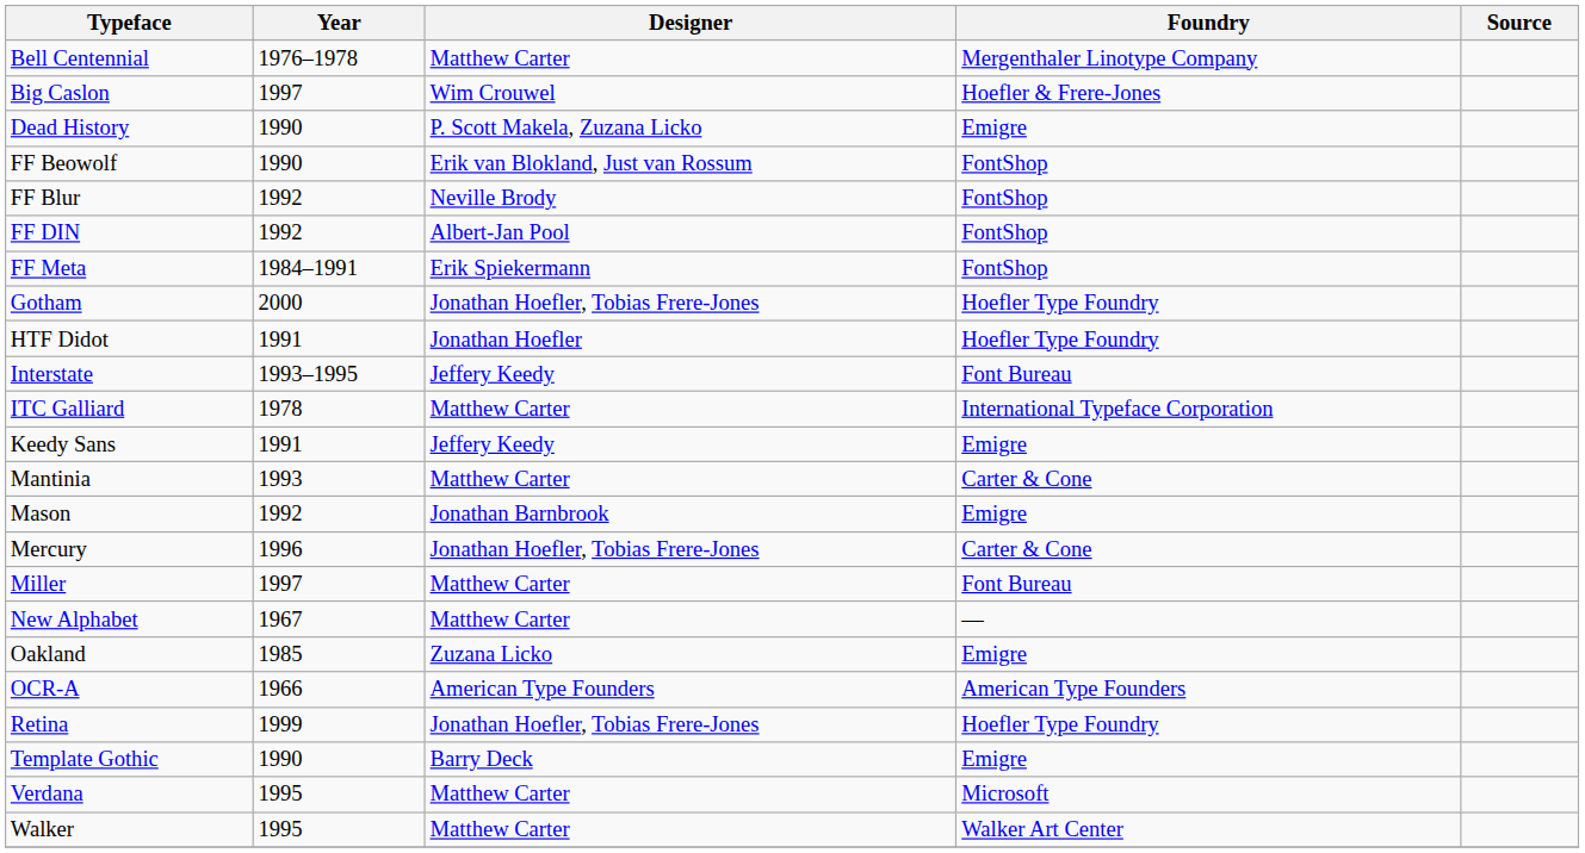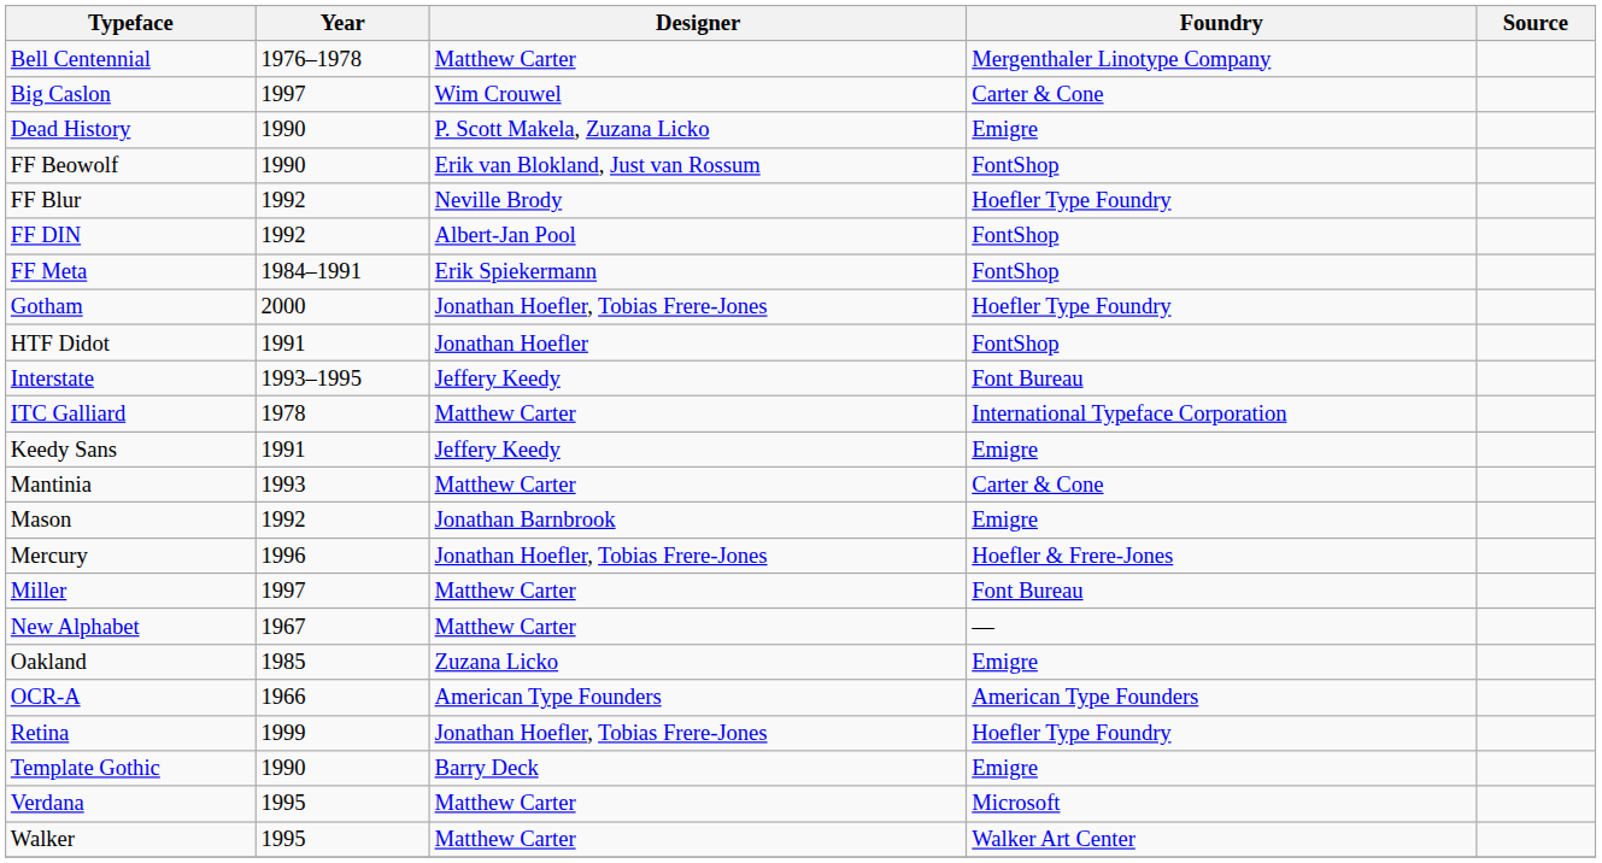Big Caslon | Foundry: Hoefler & Frere-Jones -> Carter & Cone
FF Blur | Foundry: FontShop -> Hoefler Type Foundry
HTF Didot | Foundry: Hoefler Type Foundry -> FontShop
Mercury | Foundry: Carter & Cone -> Hoefler & Frere-Jones
